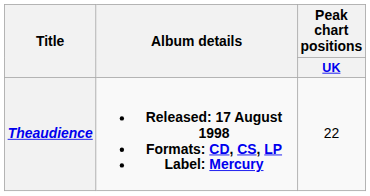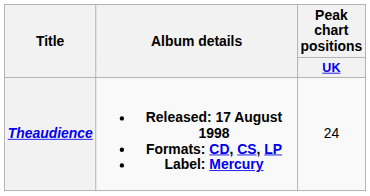Theaudience | Peak chart positions / UK: 22 -> 24
